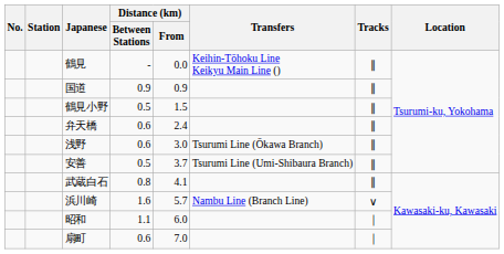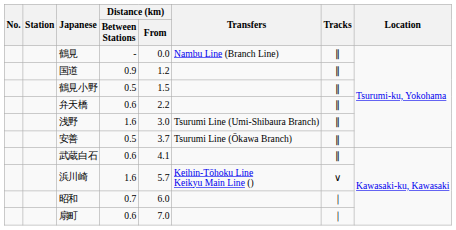鶴見 | Transfers: Keihin-Tōhoku Line Keikyu Main Line () -> Nambu Line (Branch Line)
国道 | Distance (km) / From: 0.9 -> 1.2
弁天橋 | Distance (km) / From: 2.4 -> 2.2
浅野 | Distance (km) / Between Stations: 0.6 -> 1.6
浅野 | Transfers: Tsurumi Line (Ōkawa Branch) -> Tsurumi Line (Umi-Shibaura Branch)
安善 | Transfers: Tsurumi Line (Umi-Shibaura Branch) -> Tsurumi Line (Ōkawa Branch)
武蔵白石 | Distance (km) / Between Stations: 0.8 -> 0.6
浜川崎 | Transfers: Nambu Line (Branch Line) -> Keihin-Tōhoku Line Keikyu Main Line ()
昭和 | Distance (km) / Between Stations: 1.1 -> 0.7
